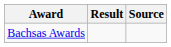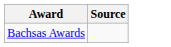- column: Result
